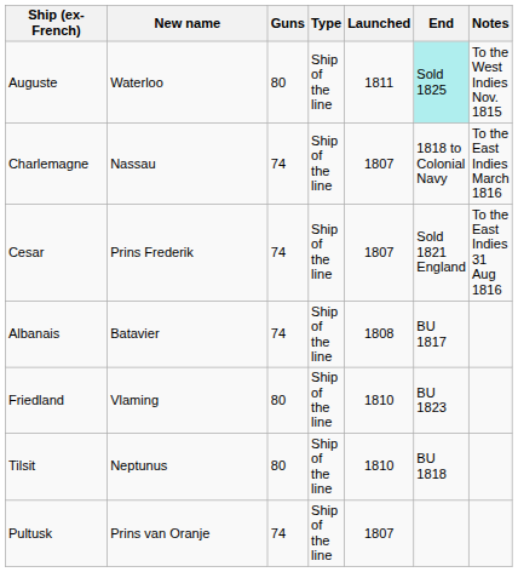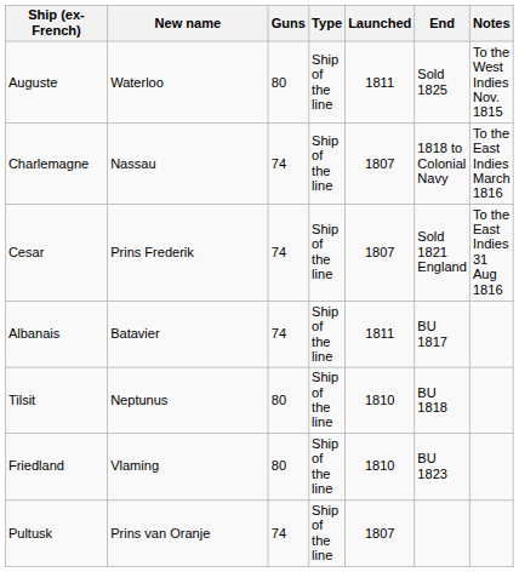Auguste | End: paleturquoise background -> no background
Albanais | Launched: 1808 -> 1811
rows swapped: Tilsit <-> Friedland
